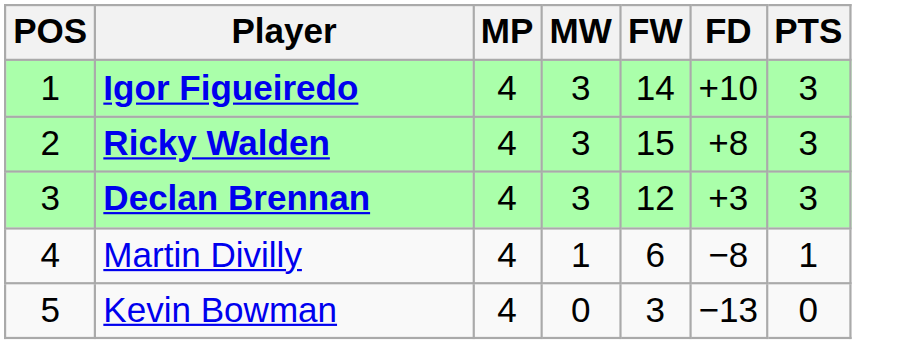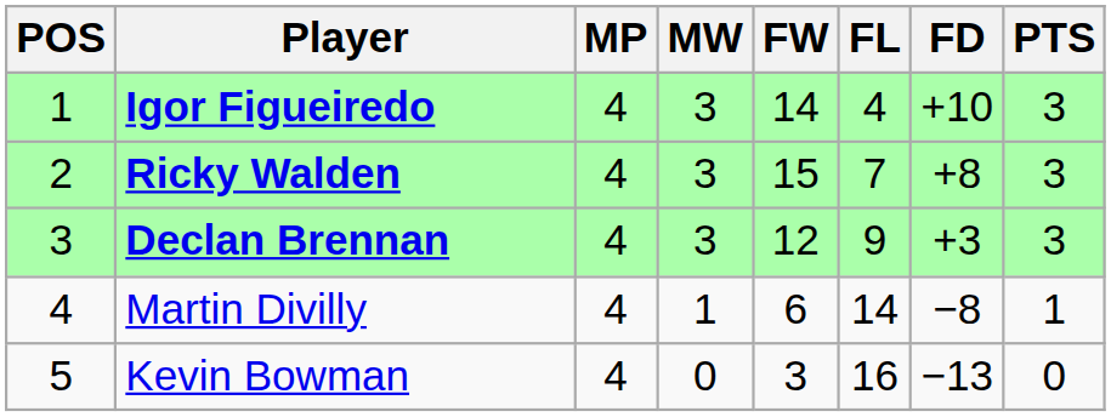+ column: FL | 4 | 7 | 9 | 14 | 16
